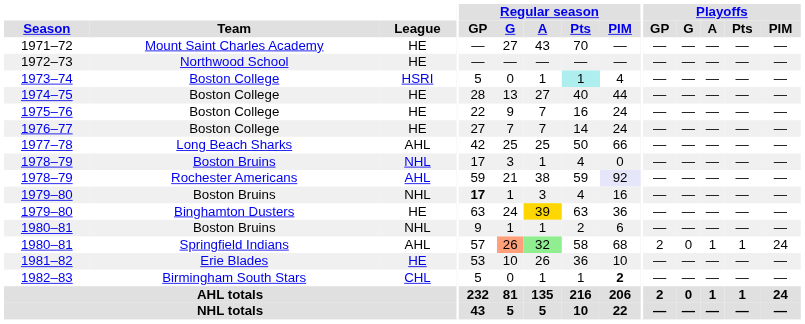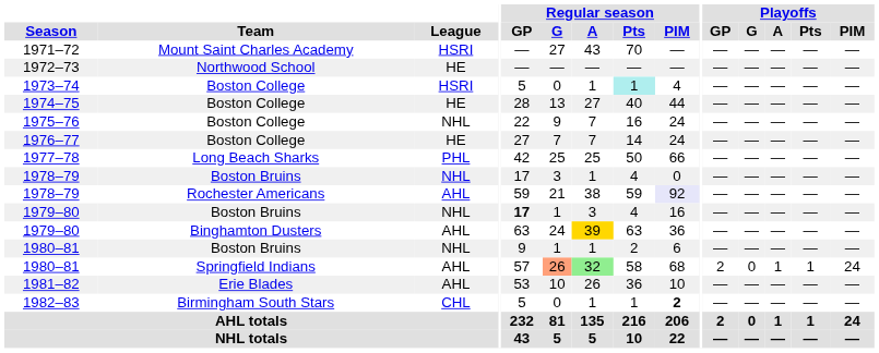1971–72 | League: HE -> HSRI
1975–76 | League: HE -> NHL
1977–78 | League: AHL -> PHL
1979–80 / Binghamton Dusters | League: HE -> AHL
1981–82 | League: HE -> AHL
